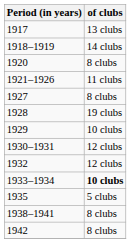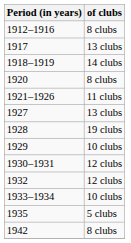+ row: 1912–1916 | 8 clubs
1927 | of clubs: 8 clubs -> 13 clubs
1933–1934 | of clubs: bold -> normal
- row: 1938–1941 | 8 clubs
